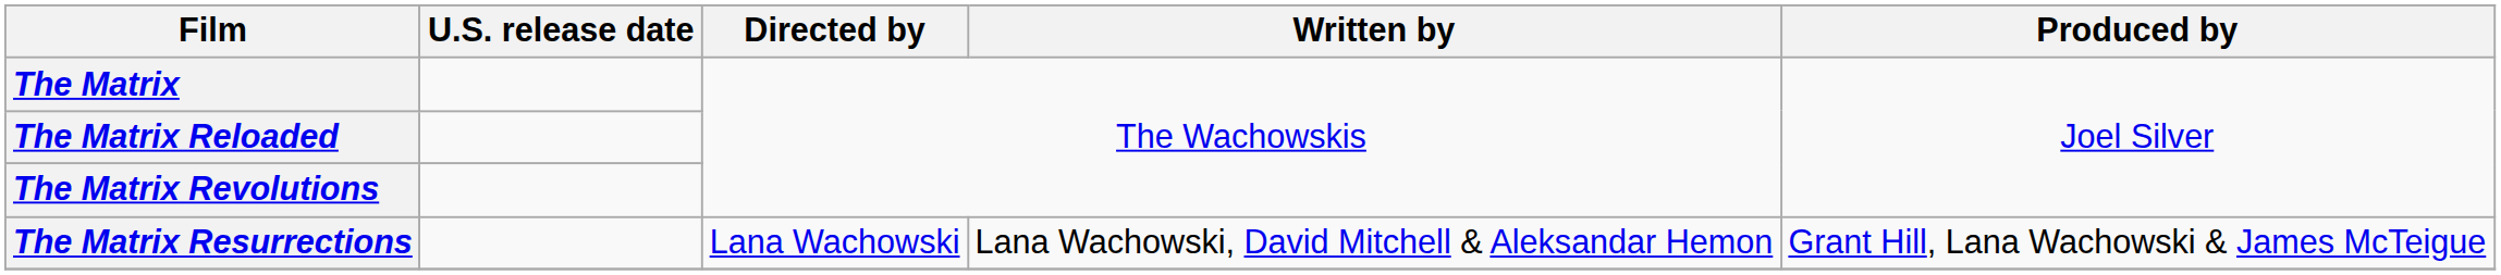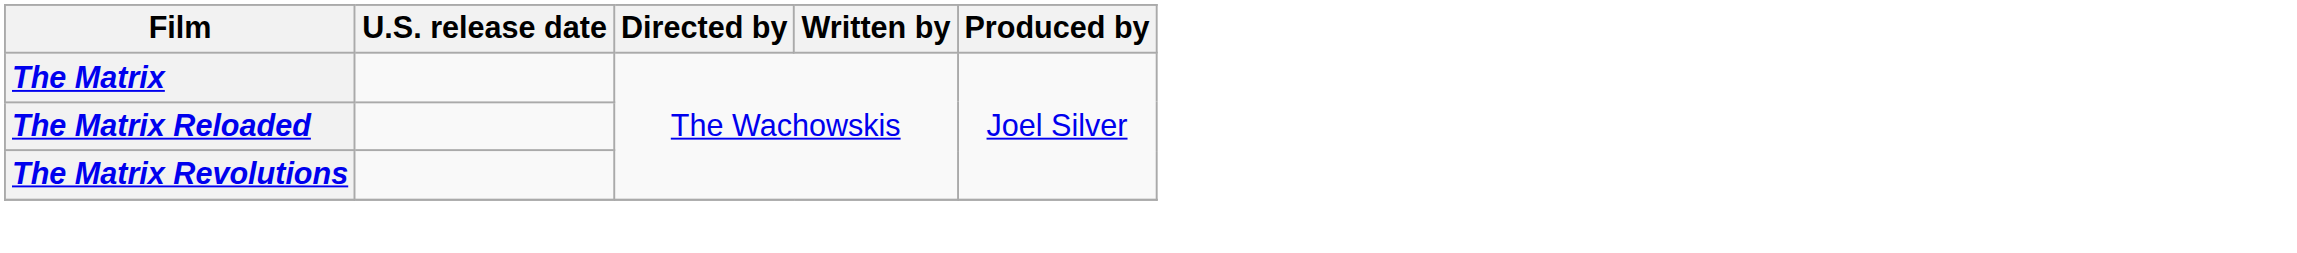- row: The Matrix Resurrections | Lana Wachowski | Lana Wachowski, David Mitchell & Aleksandar Hemon | Grant Hill, Lana Wachowski & James McTeigue
